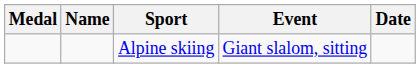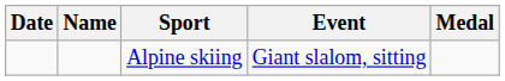columns swapped: Medal <-> Date
